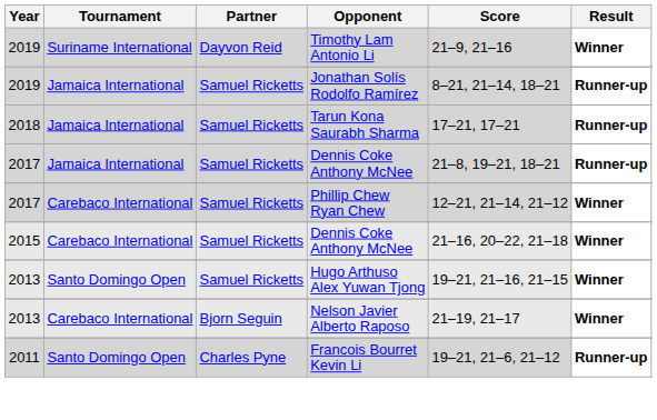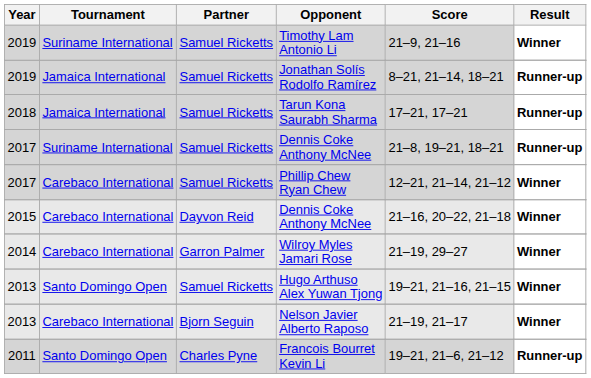Timothy Lam Antonio Li | Partner: Dayvon Reid -> Samuel Ricketts
2017 / Dennis Coke Anthony McNee | Tournament: Jamaica International -> Suriname International
2015 / Dennis Coke Anthony McNee | Partner: Samuel Ricketts -> Dayvon Reid
+ row: 2014 | Carebaco International | Garron Palmer | Wilroy Myles Jamari Rose | 21–19, 29–27 | Winner
